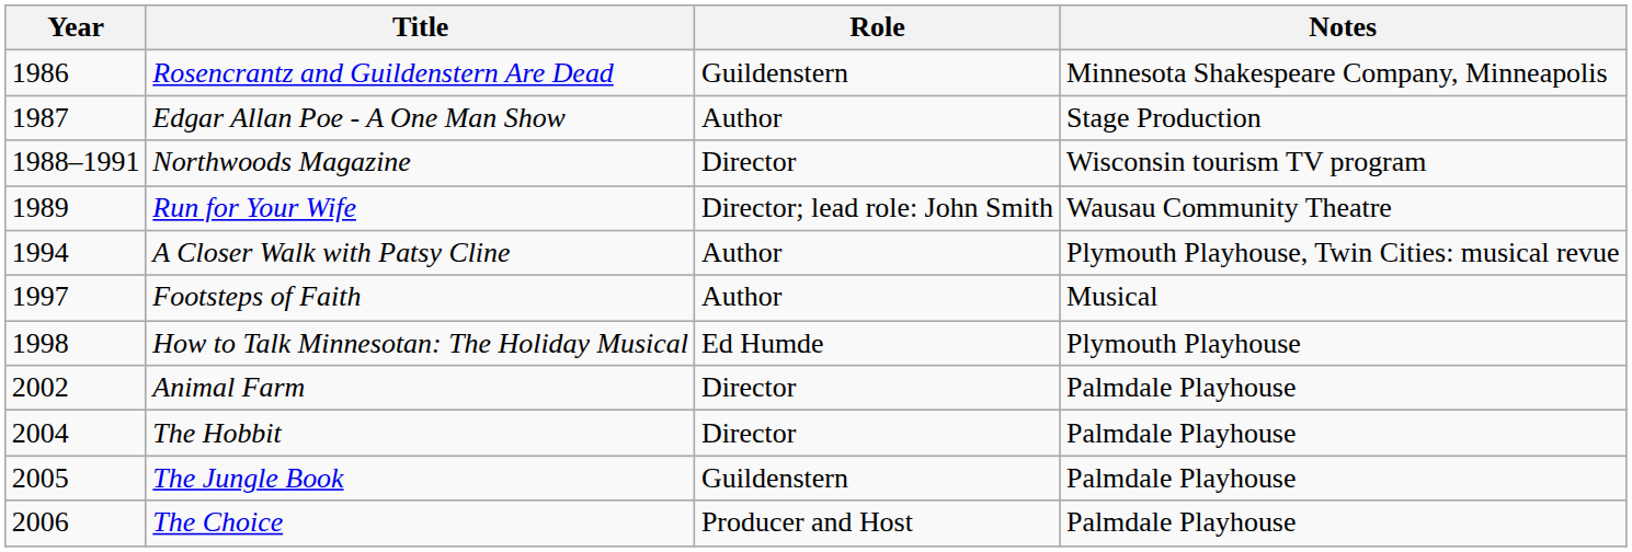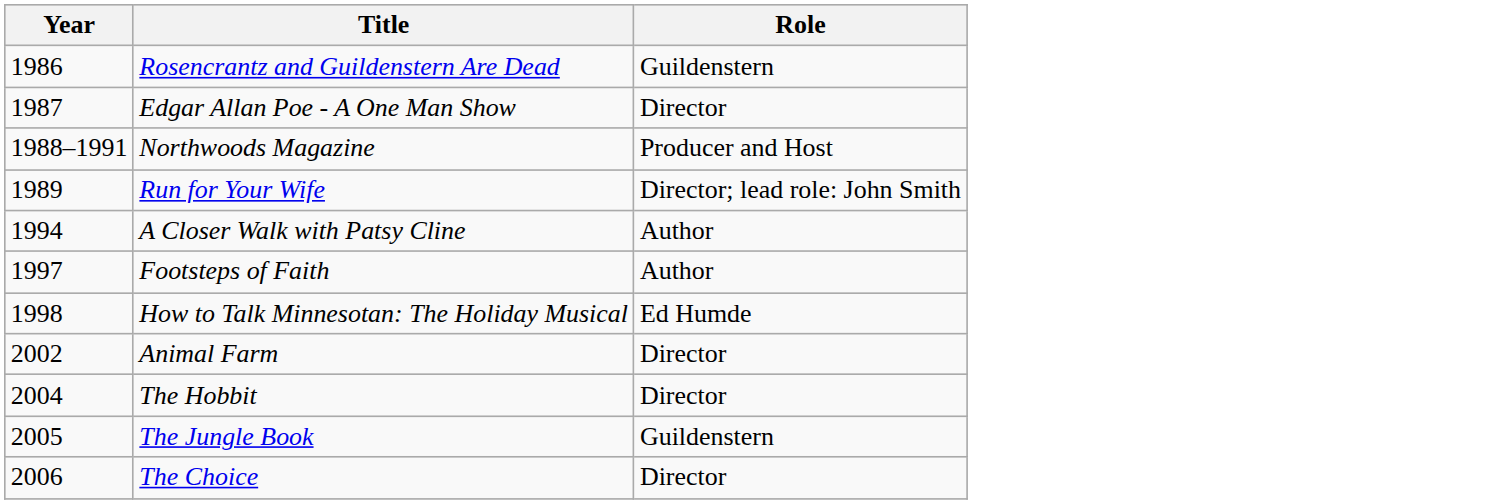- column: Notes | Minnesota Shakespeare Company, Minneapolis | Stage Production | Wisconsin tourism TV program | Wausau Community Theatre | Plymouth Playhouse, Twin Cities: musical revue | Musical | Plymouth Playhouse | Palmdale Playhouse | Palmdale Playhouse | Palmdale Playhouse | Palmdale Playhouse
Edgar Allan Poe - A One Man Show | Role: Author -> Director
Northwoods Magazine | Role: Director -> Producer and Host
The Choice | Role: Producer and Host -> Director
